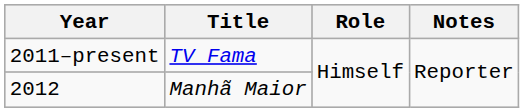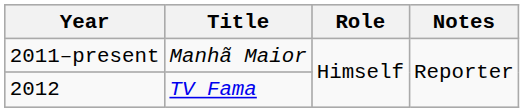2011–present | Title: TV Fama -> Manhã Maior
2012 | Title: Manhã Maior -> TV Fama
